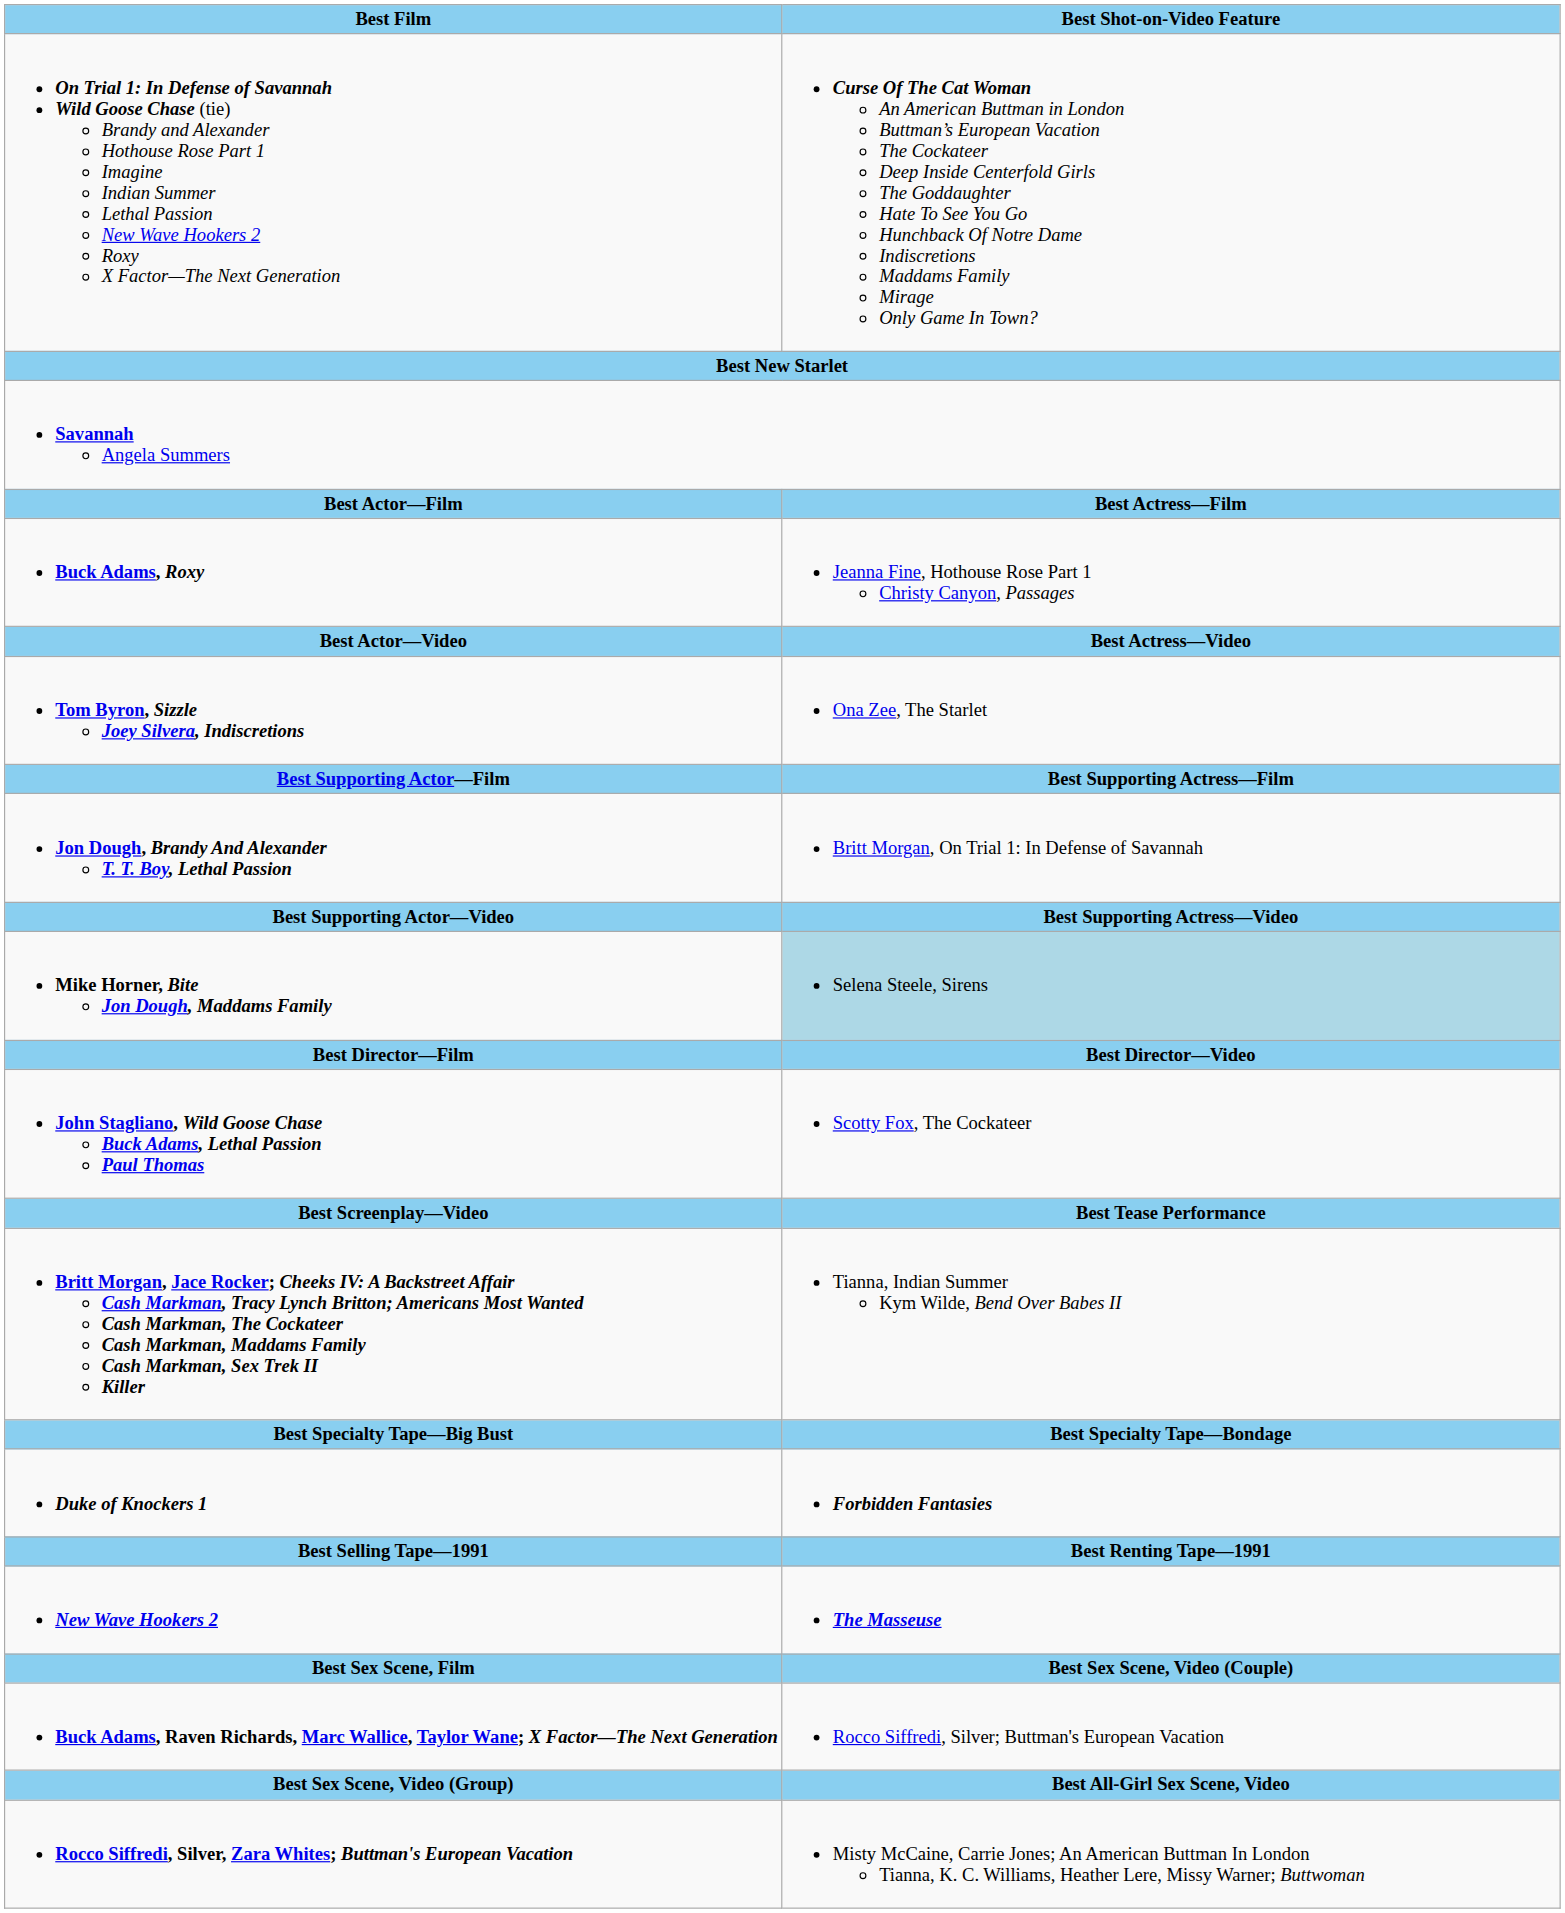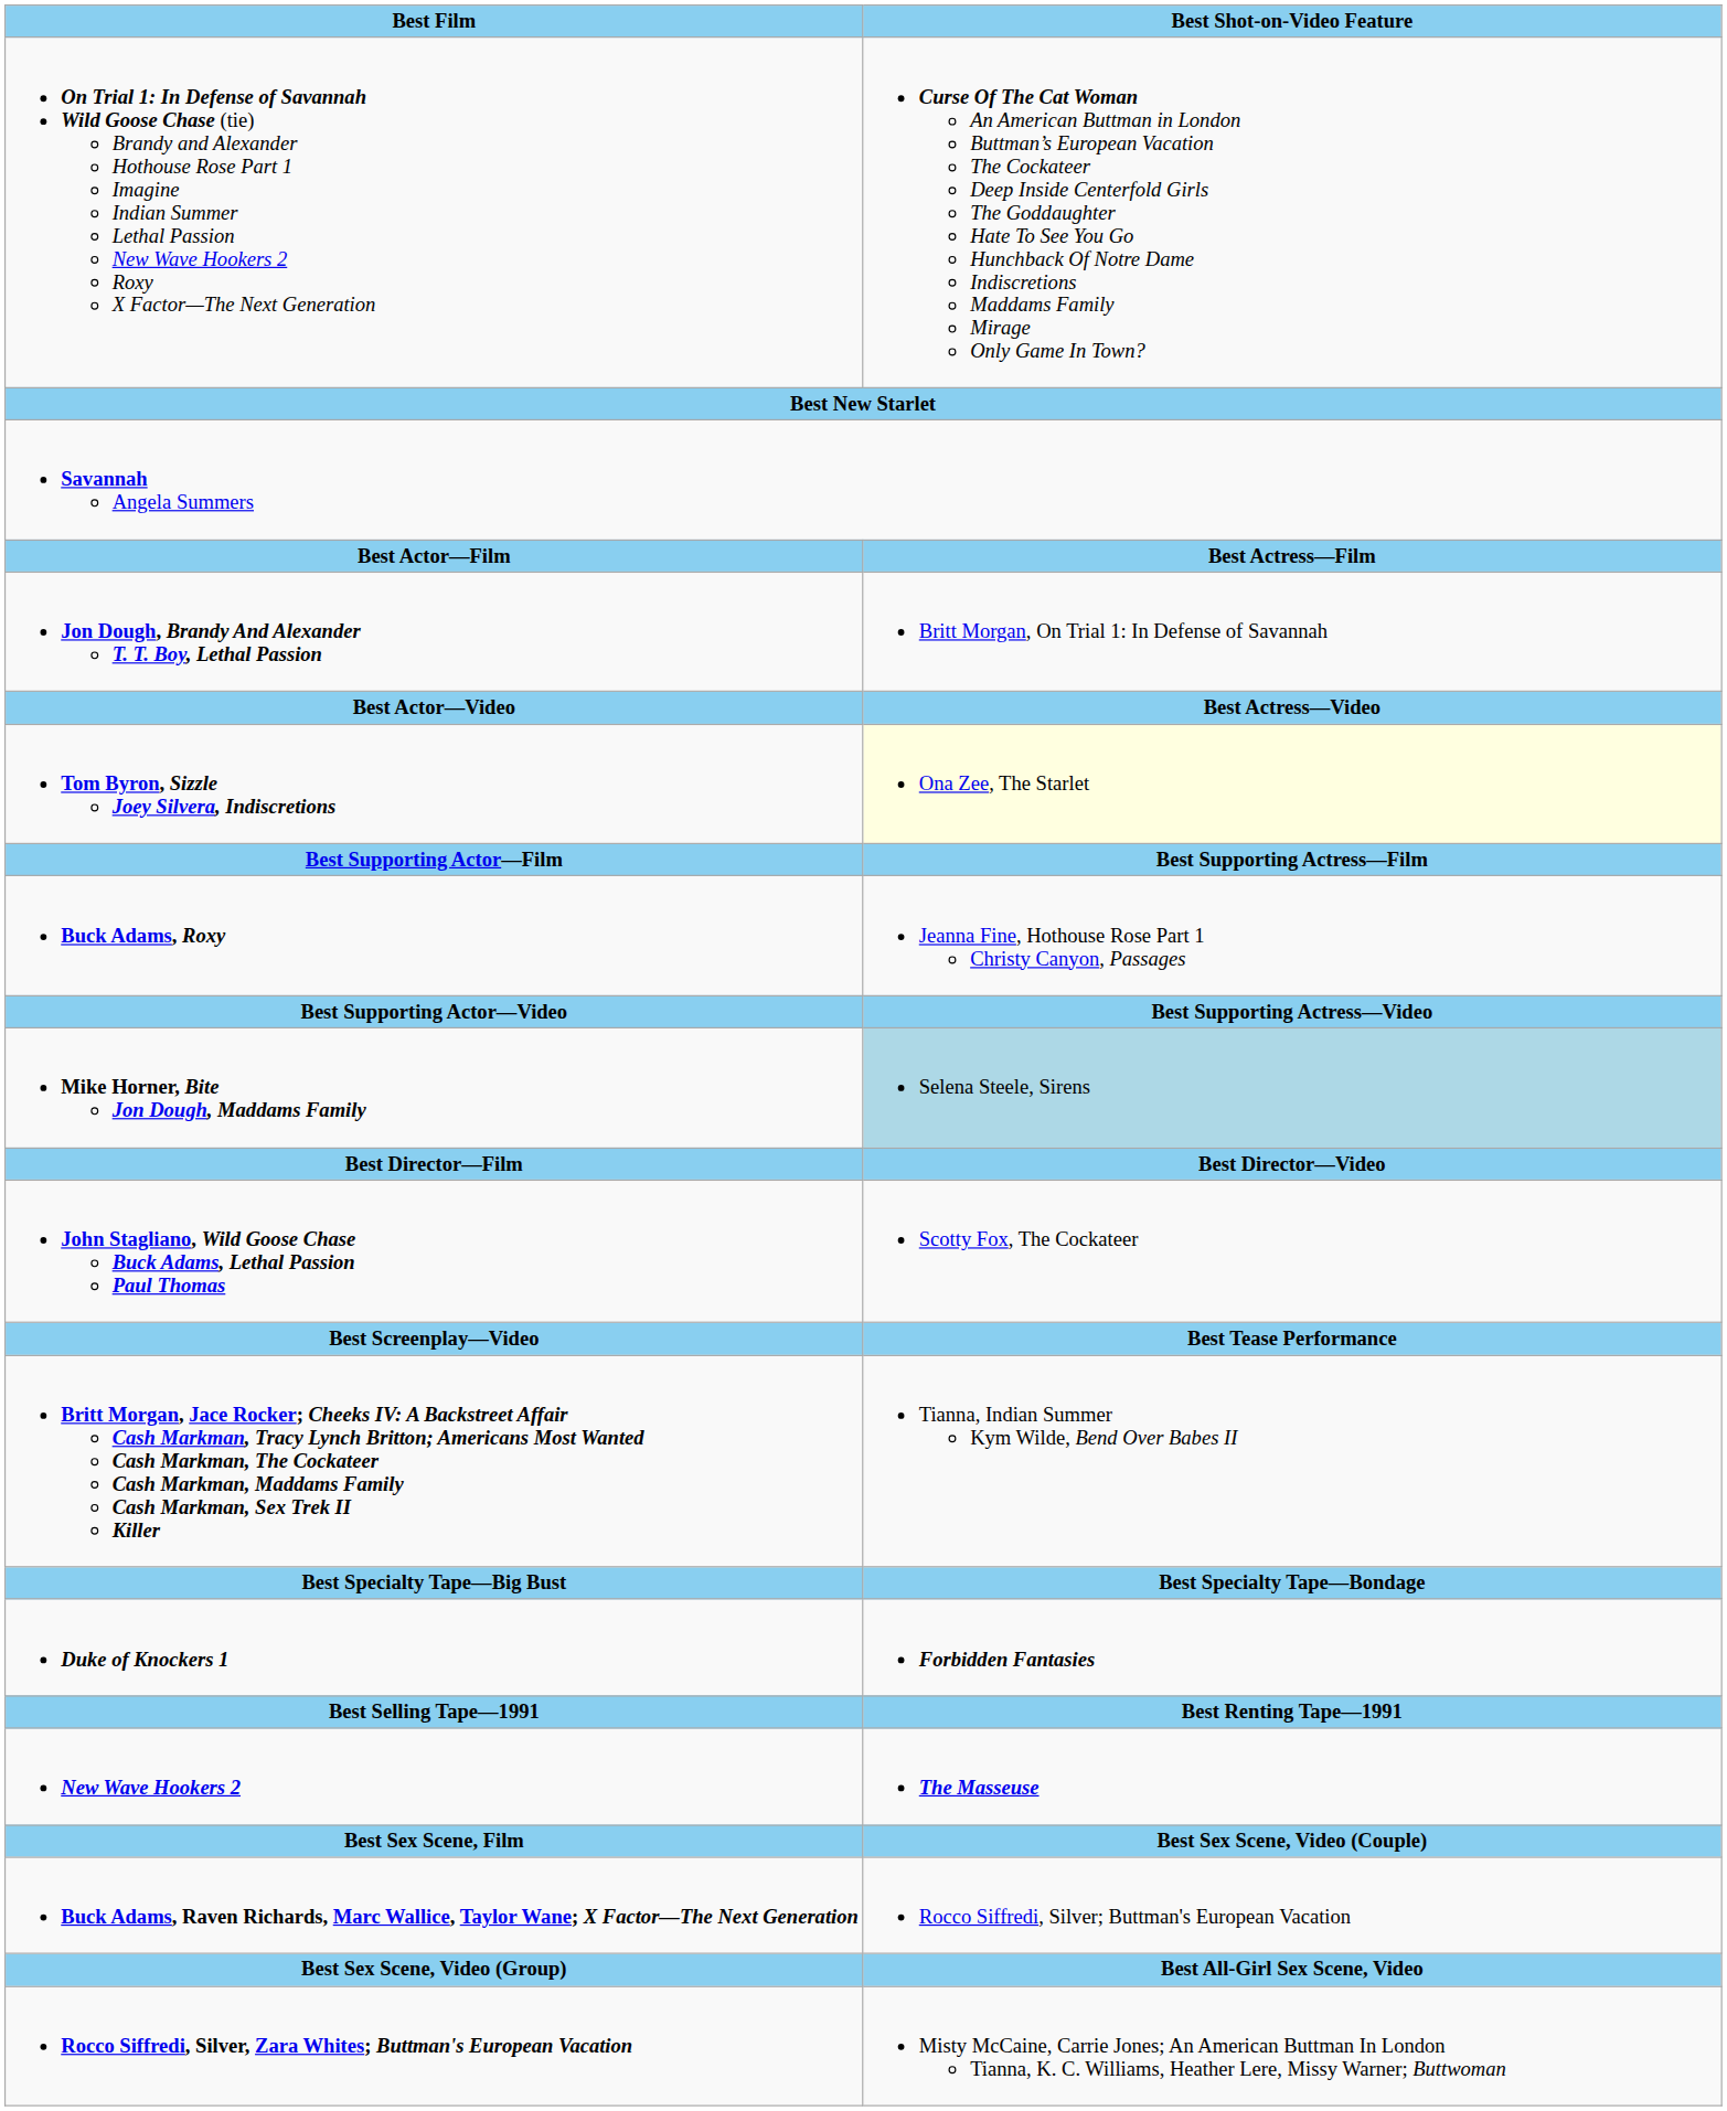rows swapped: Buck Adams, Roxy <-> Jon Dough, Brandy And Alexander T. T. Boy, Lethal Passion
Tom Byron, Sizzle Joey Silvera, Indiscretions | Best Shot-on-Video Feature: no background -> lightyellow background
